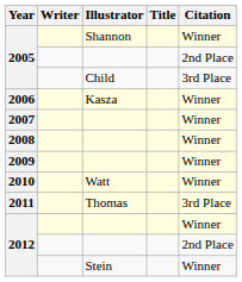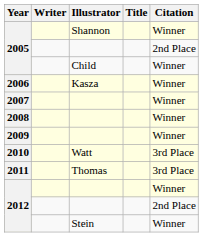2005 / Child | Citation: 3rd Place -> Winner
2010 | Citation: Winner -> 3rd Place
